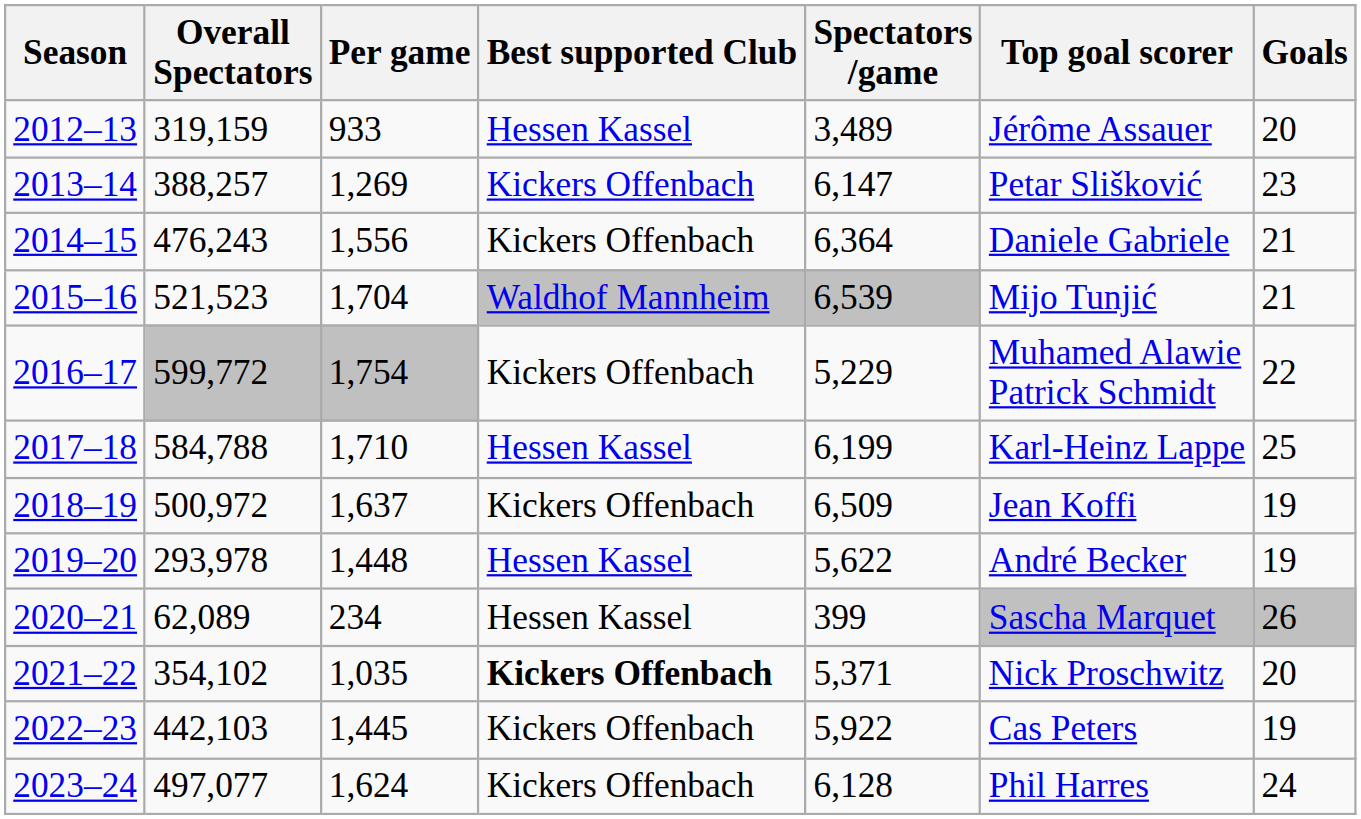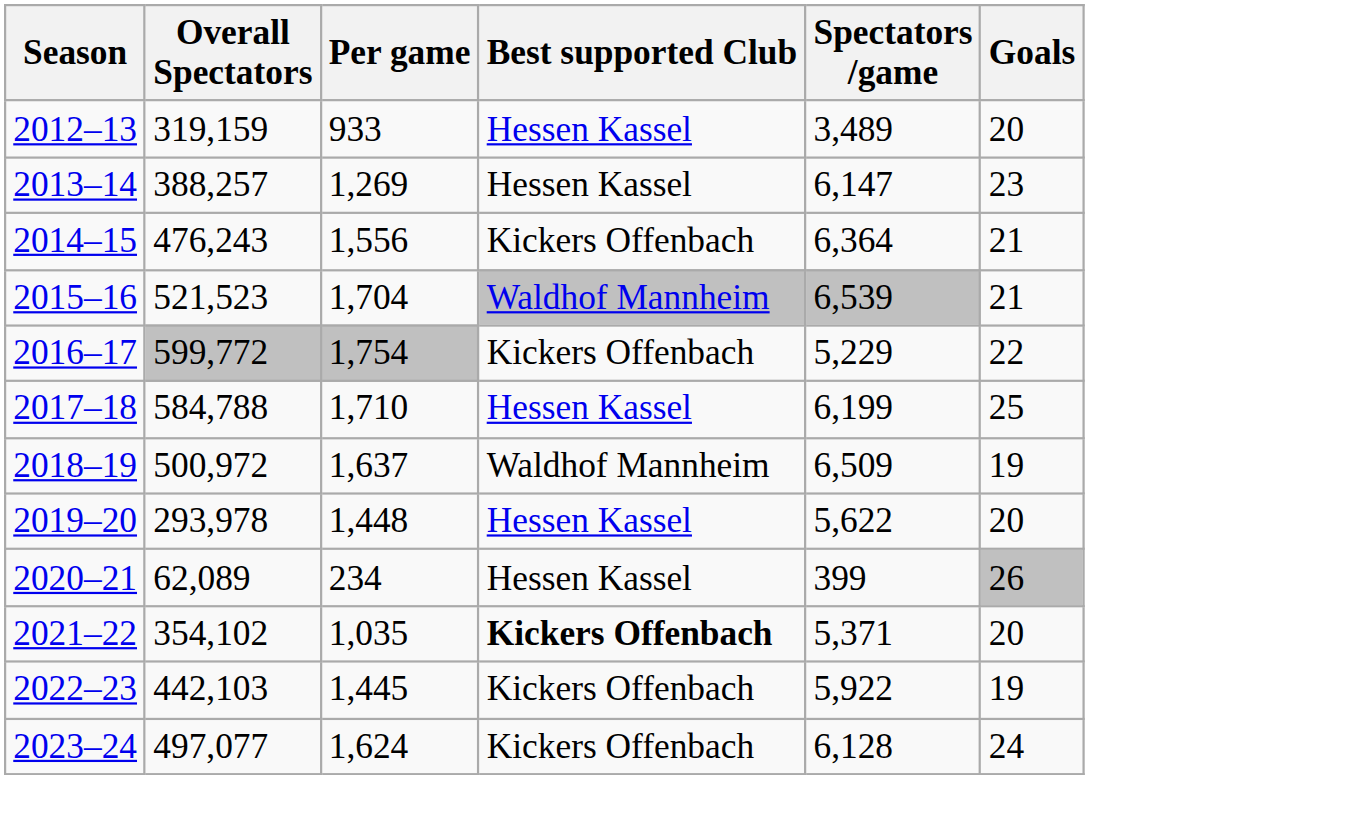- column: Top goal scorer | Jérôme Assauer | Petar Slišković | Daniele Gabriele | Mijo Tunjić | Muhamed Alawie Patrick Schmidt | Karl-Heinz Lappe | Jean Koffi | André Becker | Sascha Marquet | Nick Proschwitz | Cas Peters | Phil Harres
2013–14 | Best supported Club: Kickers Offenbach -> Hessen Kassel
2018–19 | Best supported Club: Kickers Offenbach -> Waldhof Mannheim
2019–20 | Goals: 19 -> 20
